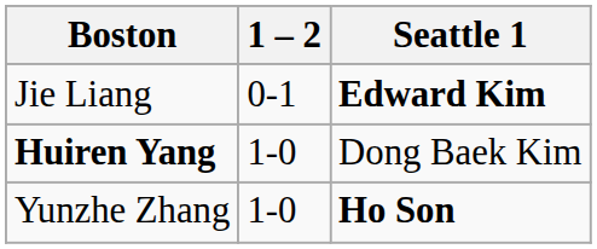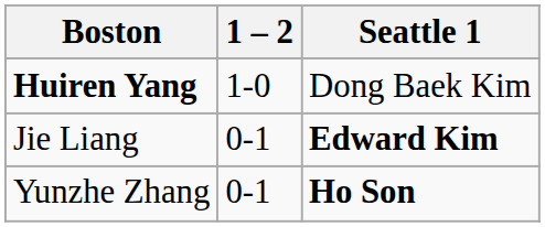rows swapped: Huiren Yang <-> Jie Liang
Yunzhe Zhang | 1 – 2: 1-0 -> 0-1
